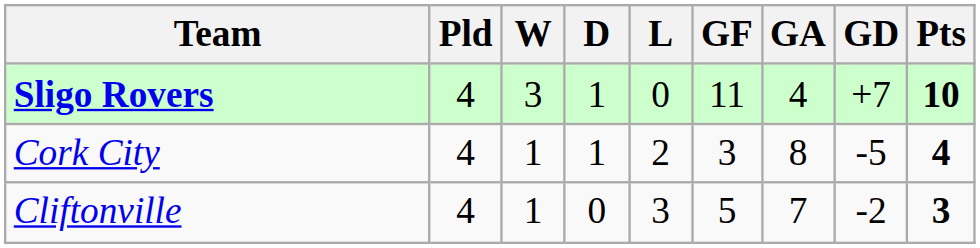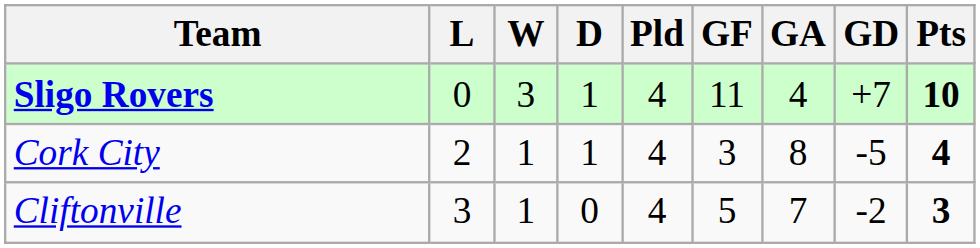columns swapped: Pld <-> L
